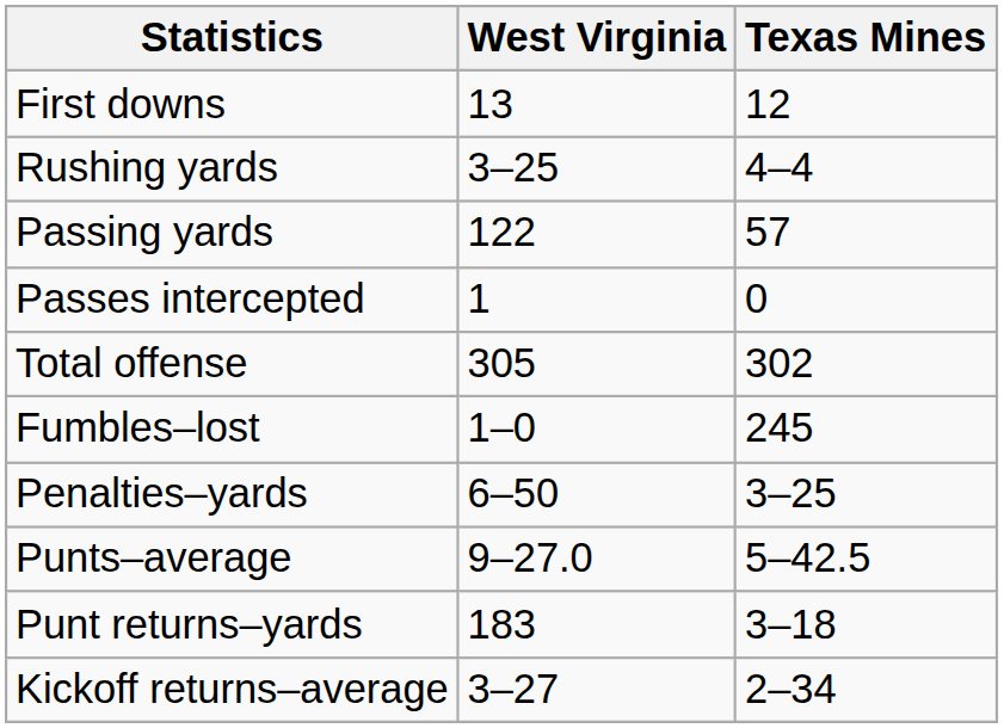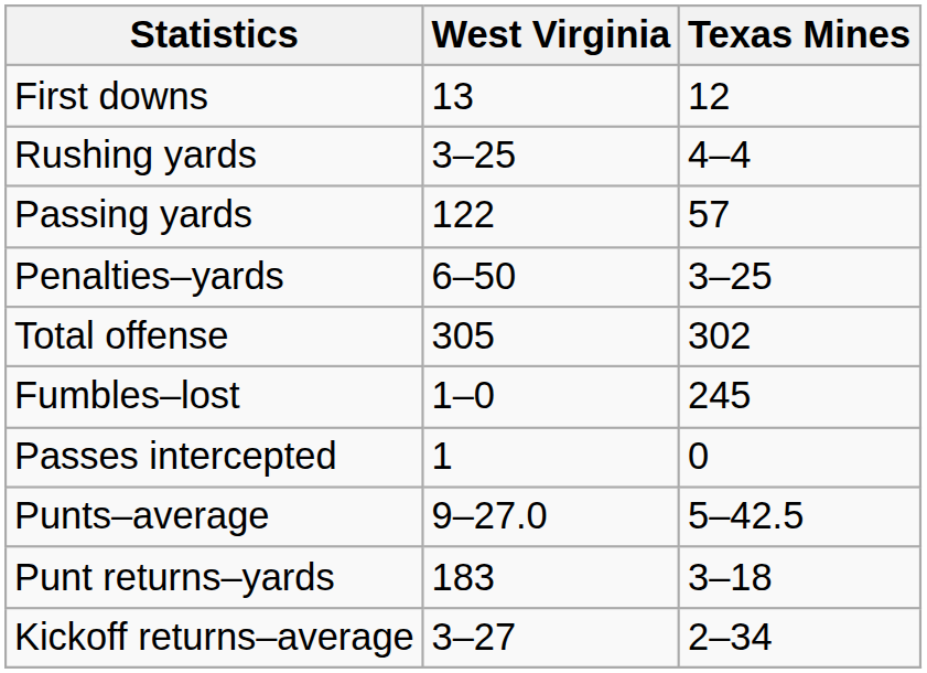rows swapped: Passes intercepted <-> Penalties–yards
